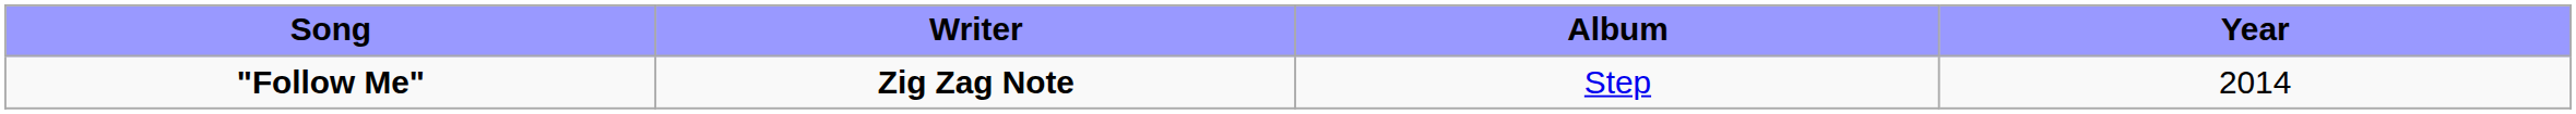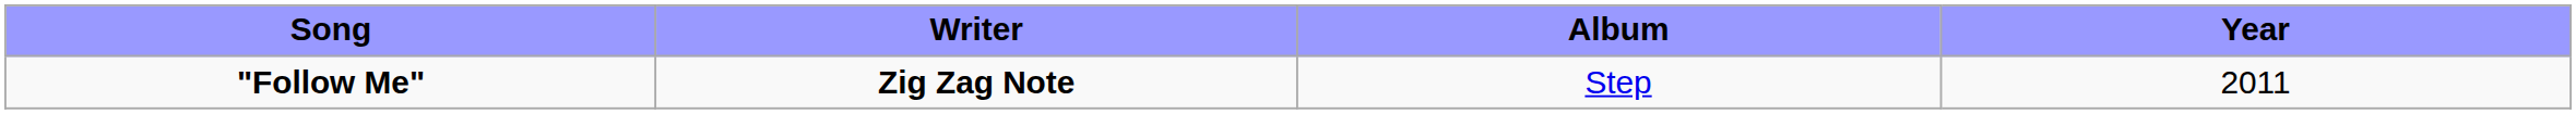"Follow Me" | Year: 2014 -> 2011
